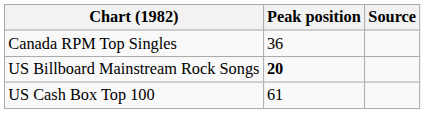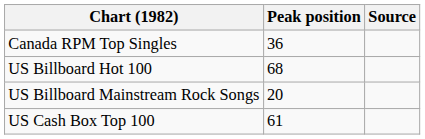+ row: US Billboard Hot 100 | 68
US Billboard Mainstream Rock Songs | Peak position: bold -> normal
